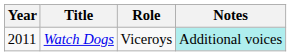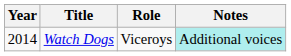Watch Dogs | Year: 2011 -> 2014
